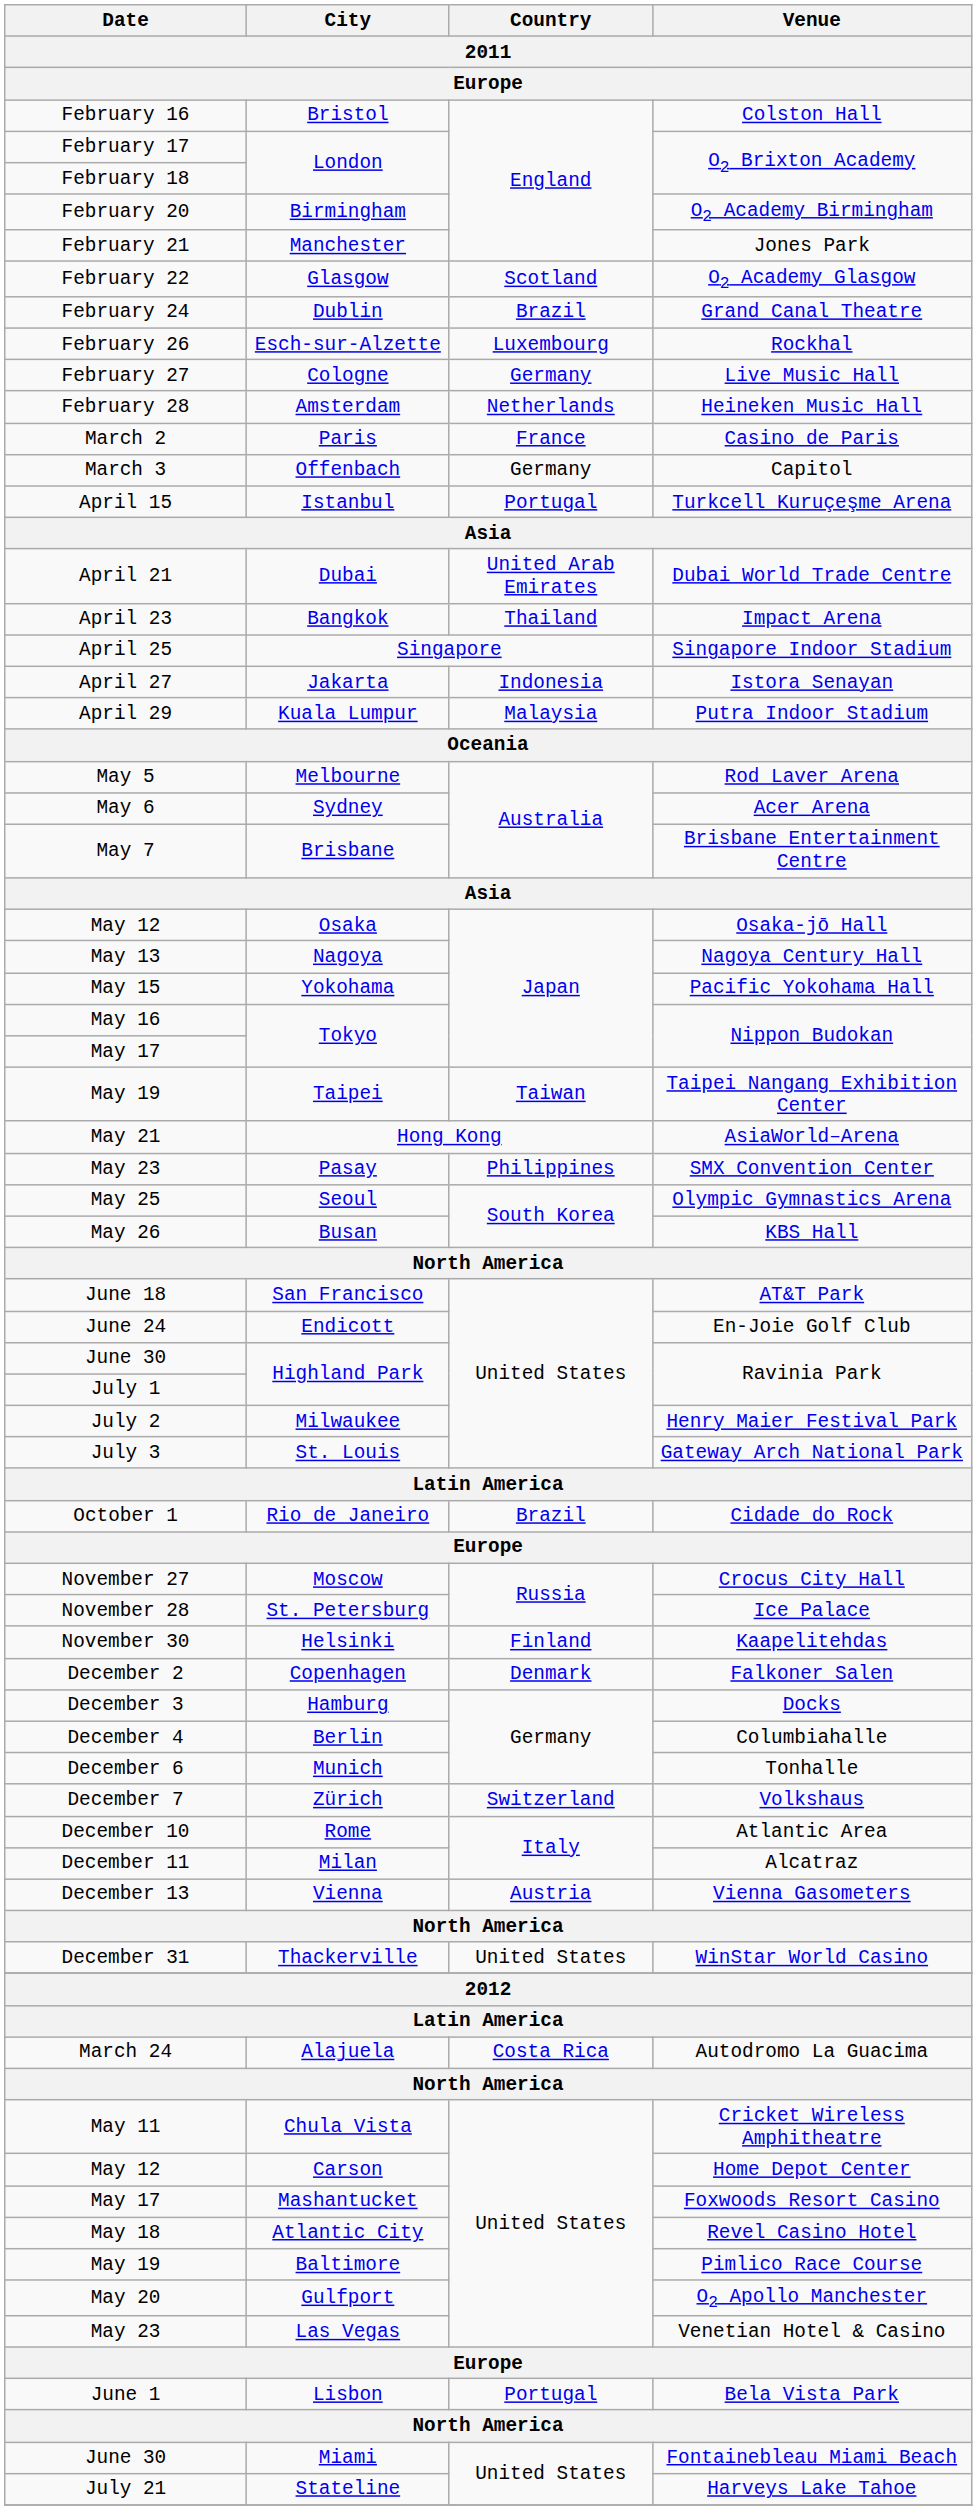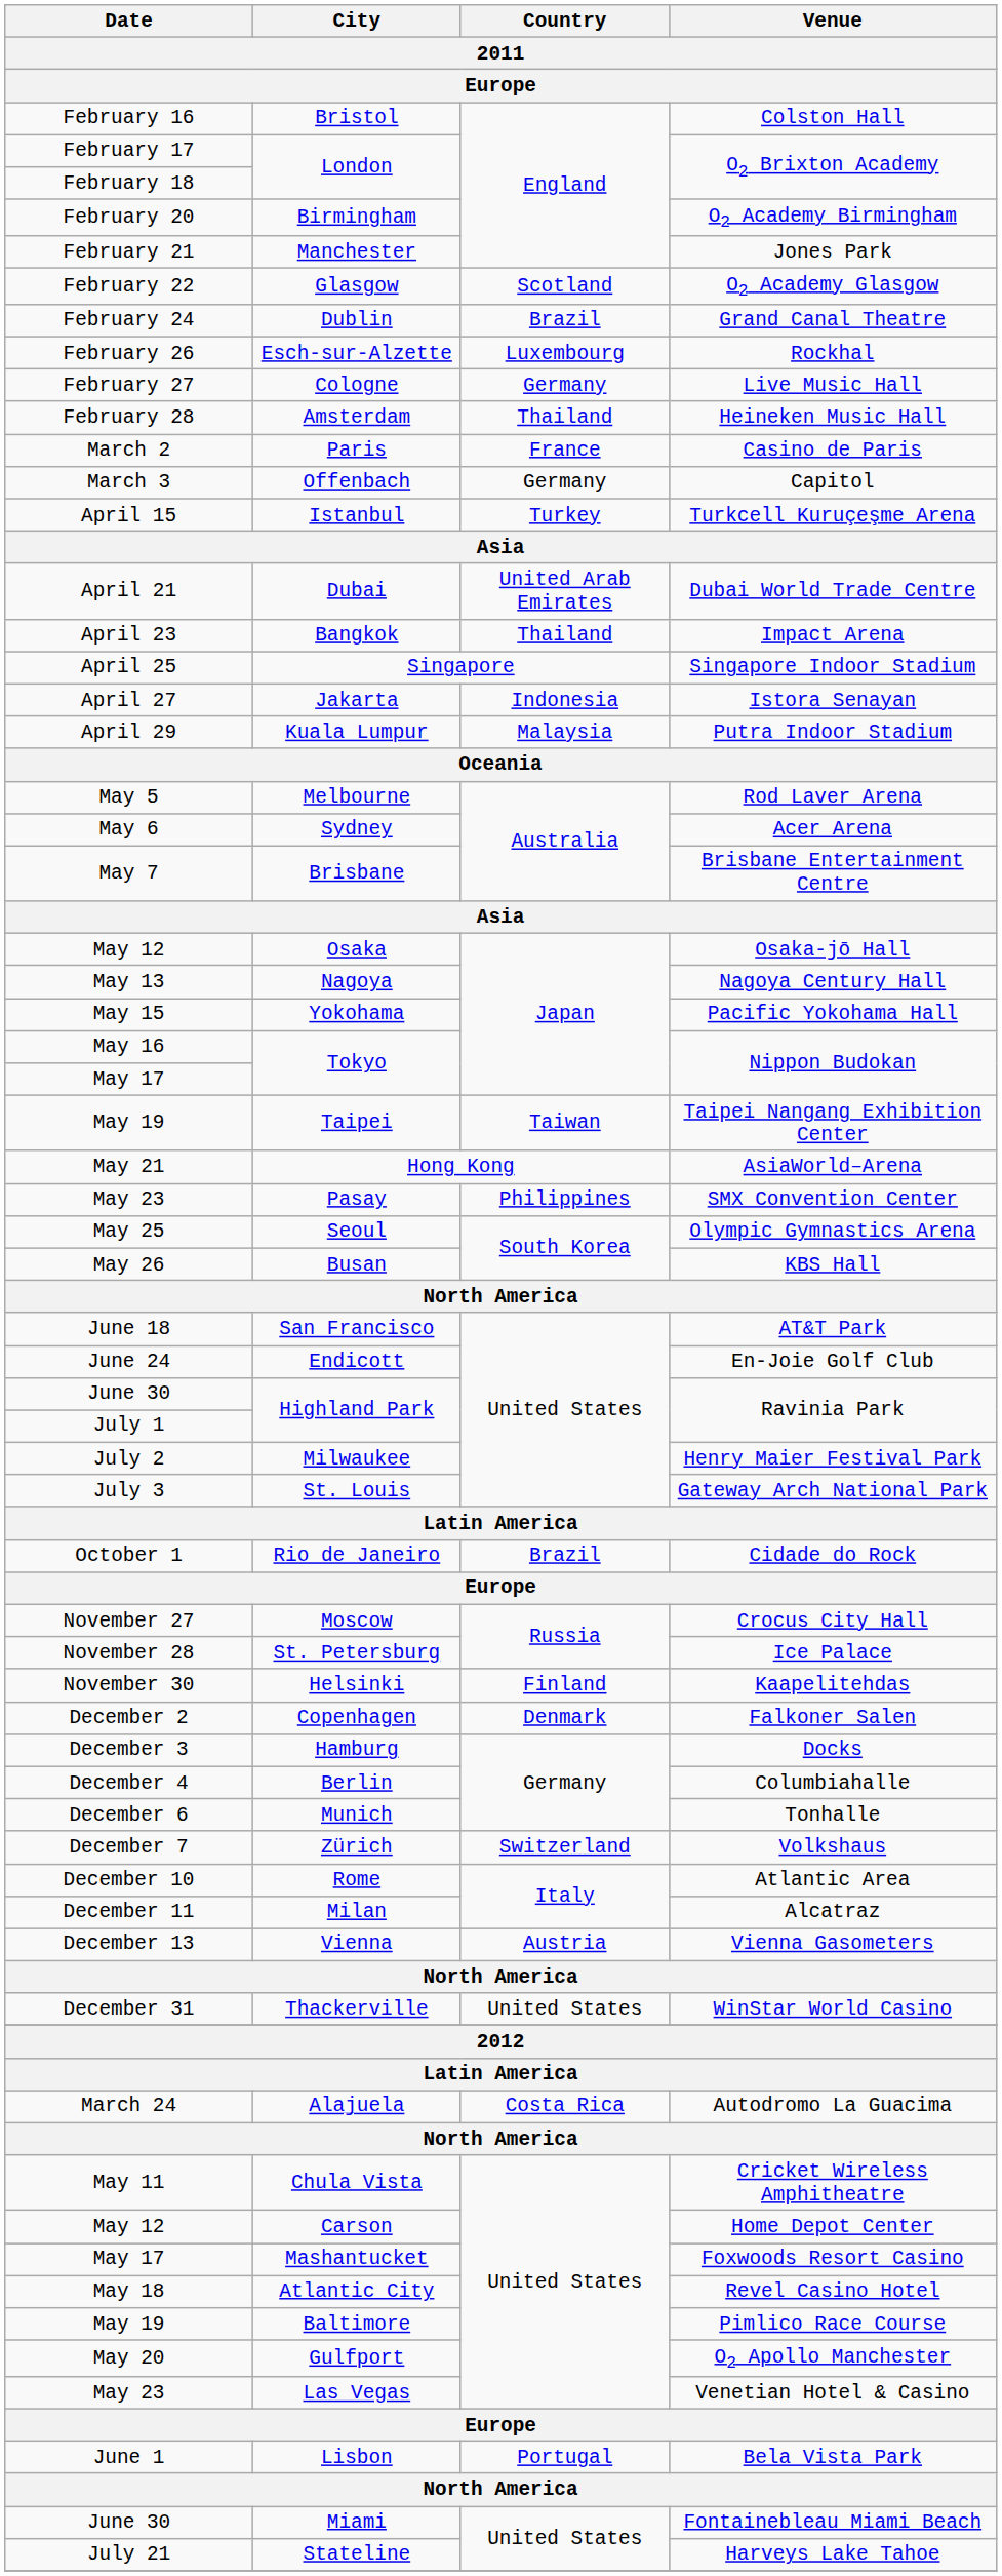Amsterdam | Country: Netherlands -> Thailand
Istanbul | Country: Portugal -> Turkey
